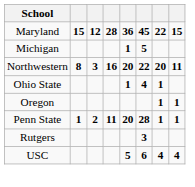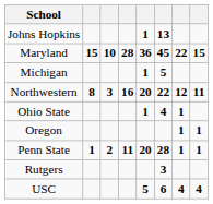+ row: Johns Hopkins | 1 | 13
Maryland | column 3: 12 -> 10
Northwestern | column 7: 20 -> 12
